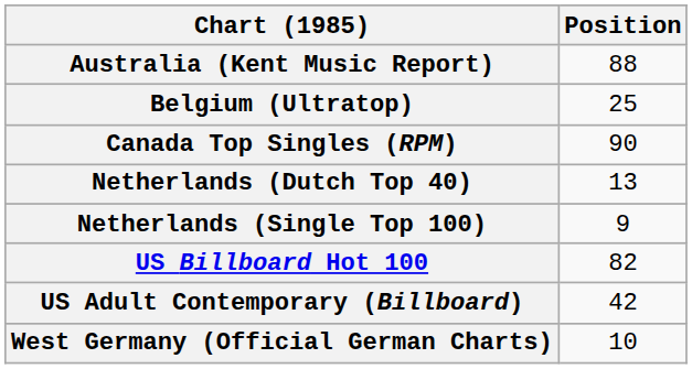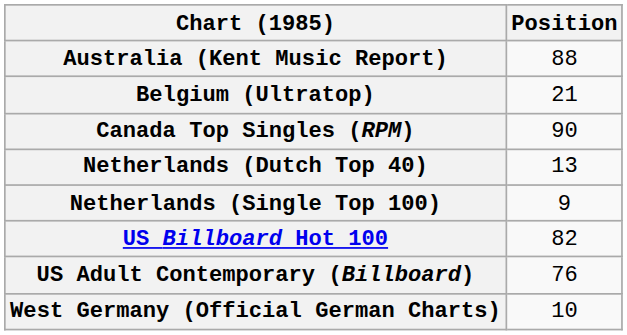Belgium (Ultratop) | Position: 25 -> 21
US Adult Contemporary (Billboard) | Position: 42 -> 76
